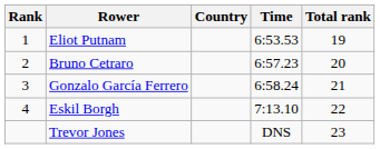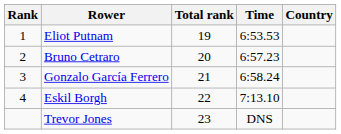columns swapped: Country <-> Total rank
